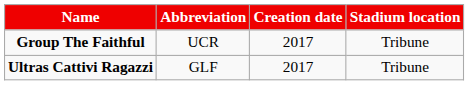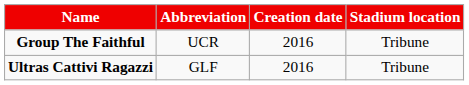Group The Faithful | Creation date: 2017 -> 2016
Ultras Cattivi Ragazzi | Creation date: 2017 -> 2016
